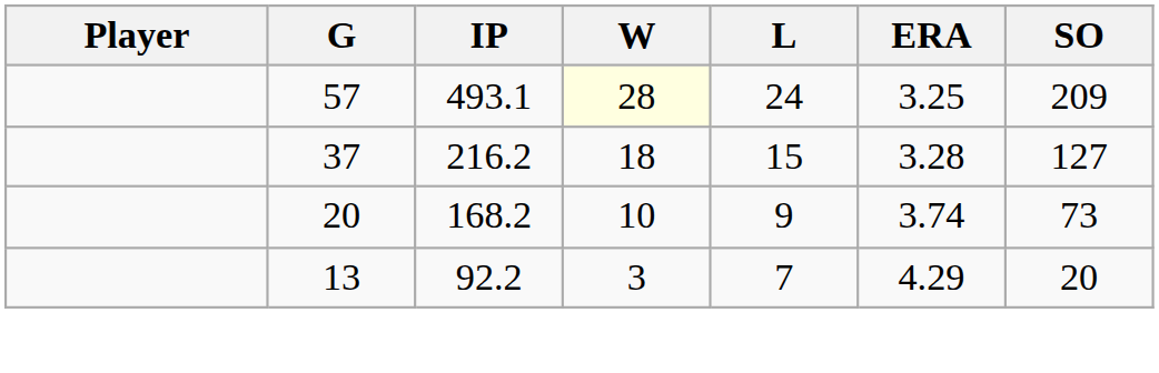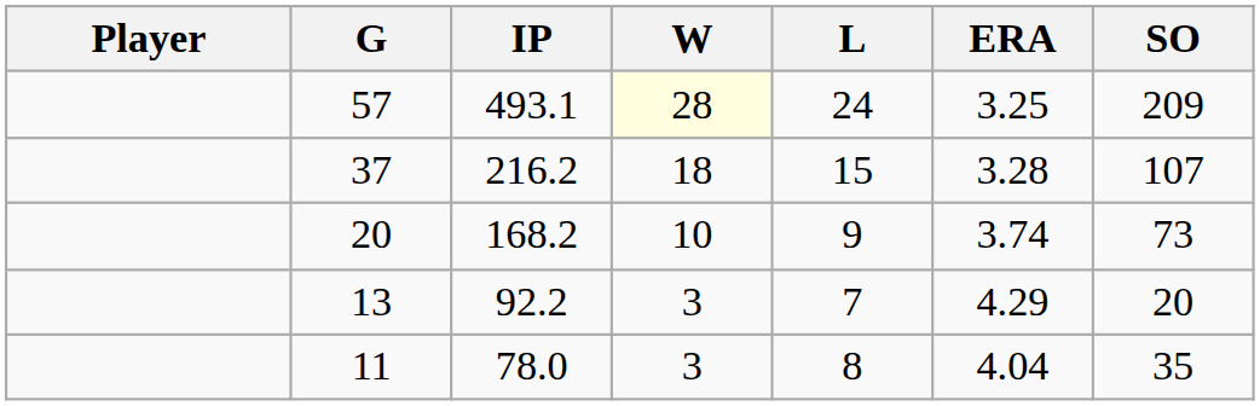37 | SO: 127 -> 107
+ row: 11 | 78.0 | 3 | 8 | 4.04 | 35
